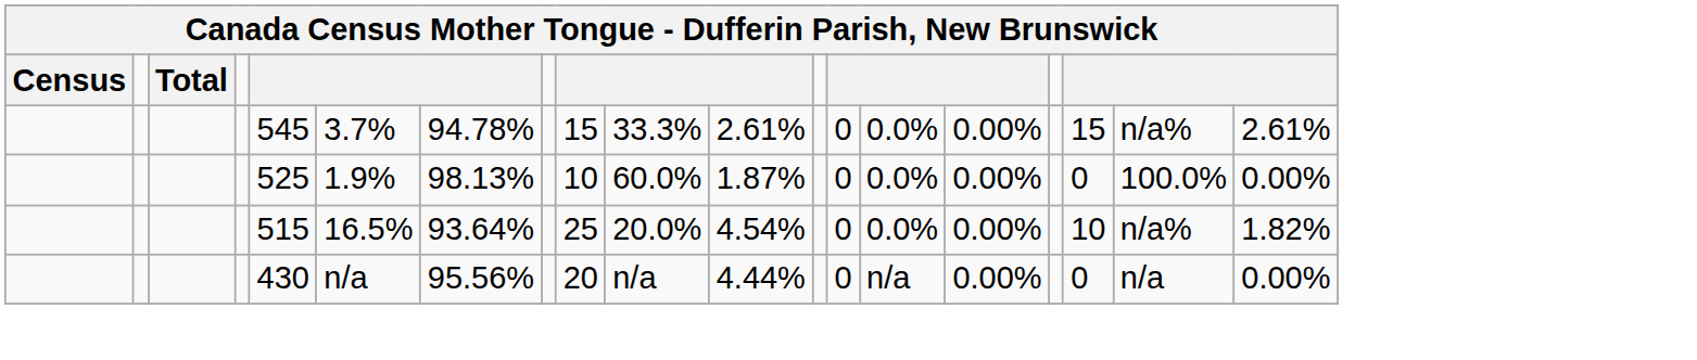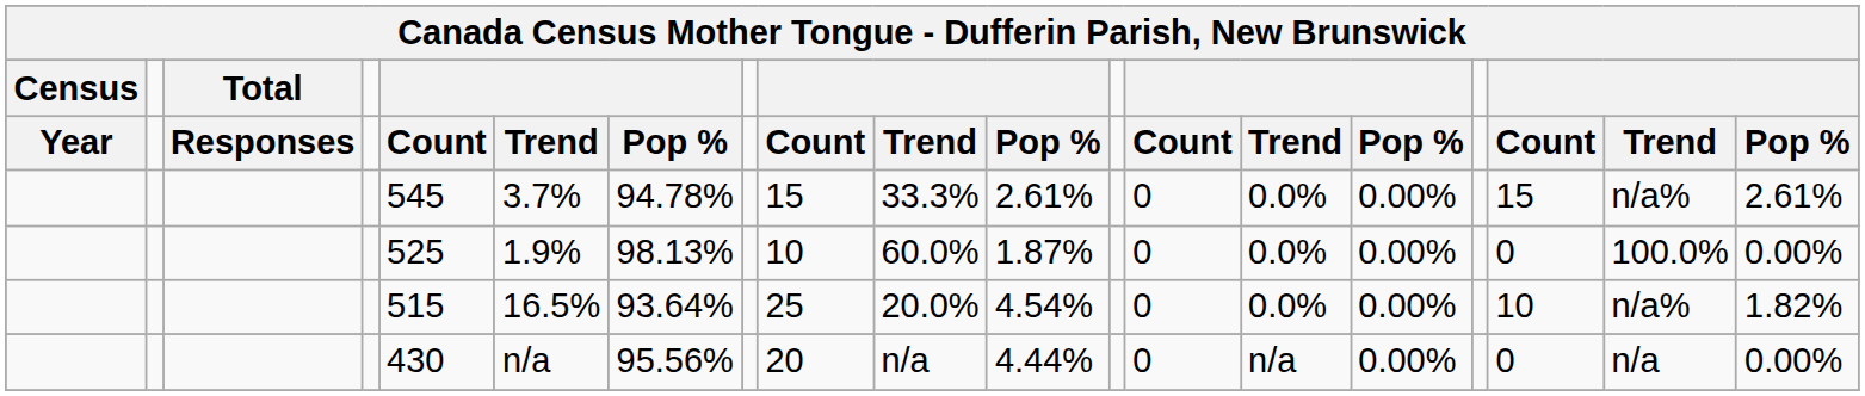+ row: Year | Responses | Count | Trend | Pop % | Count | Trend | Pop % | Count | Trend | Pop % | Count | Trend | Pop %
